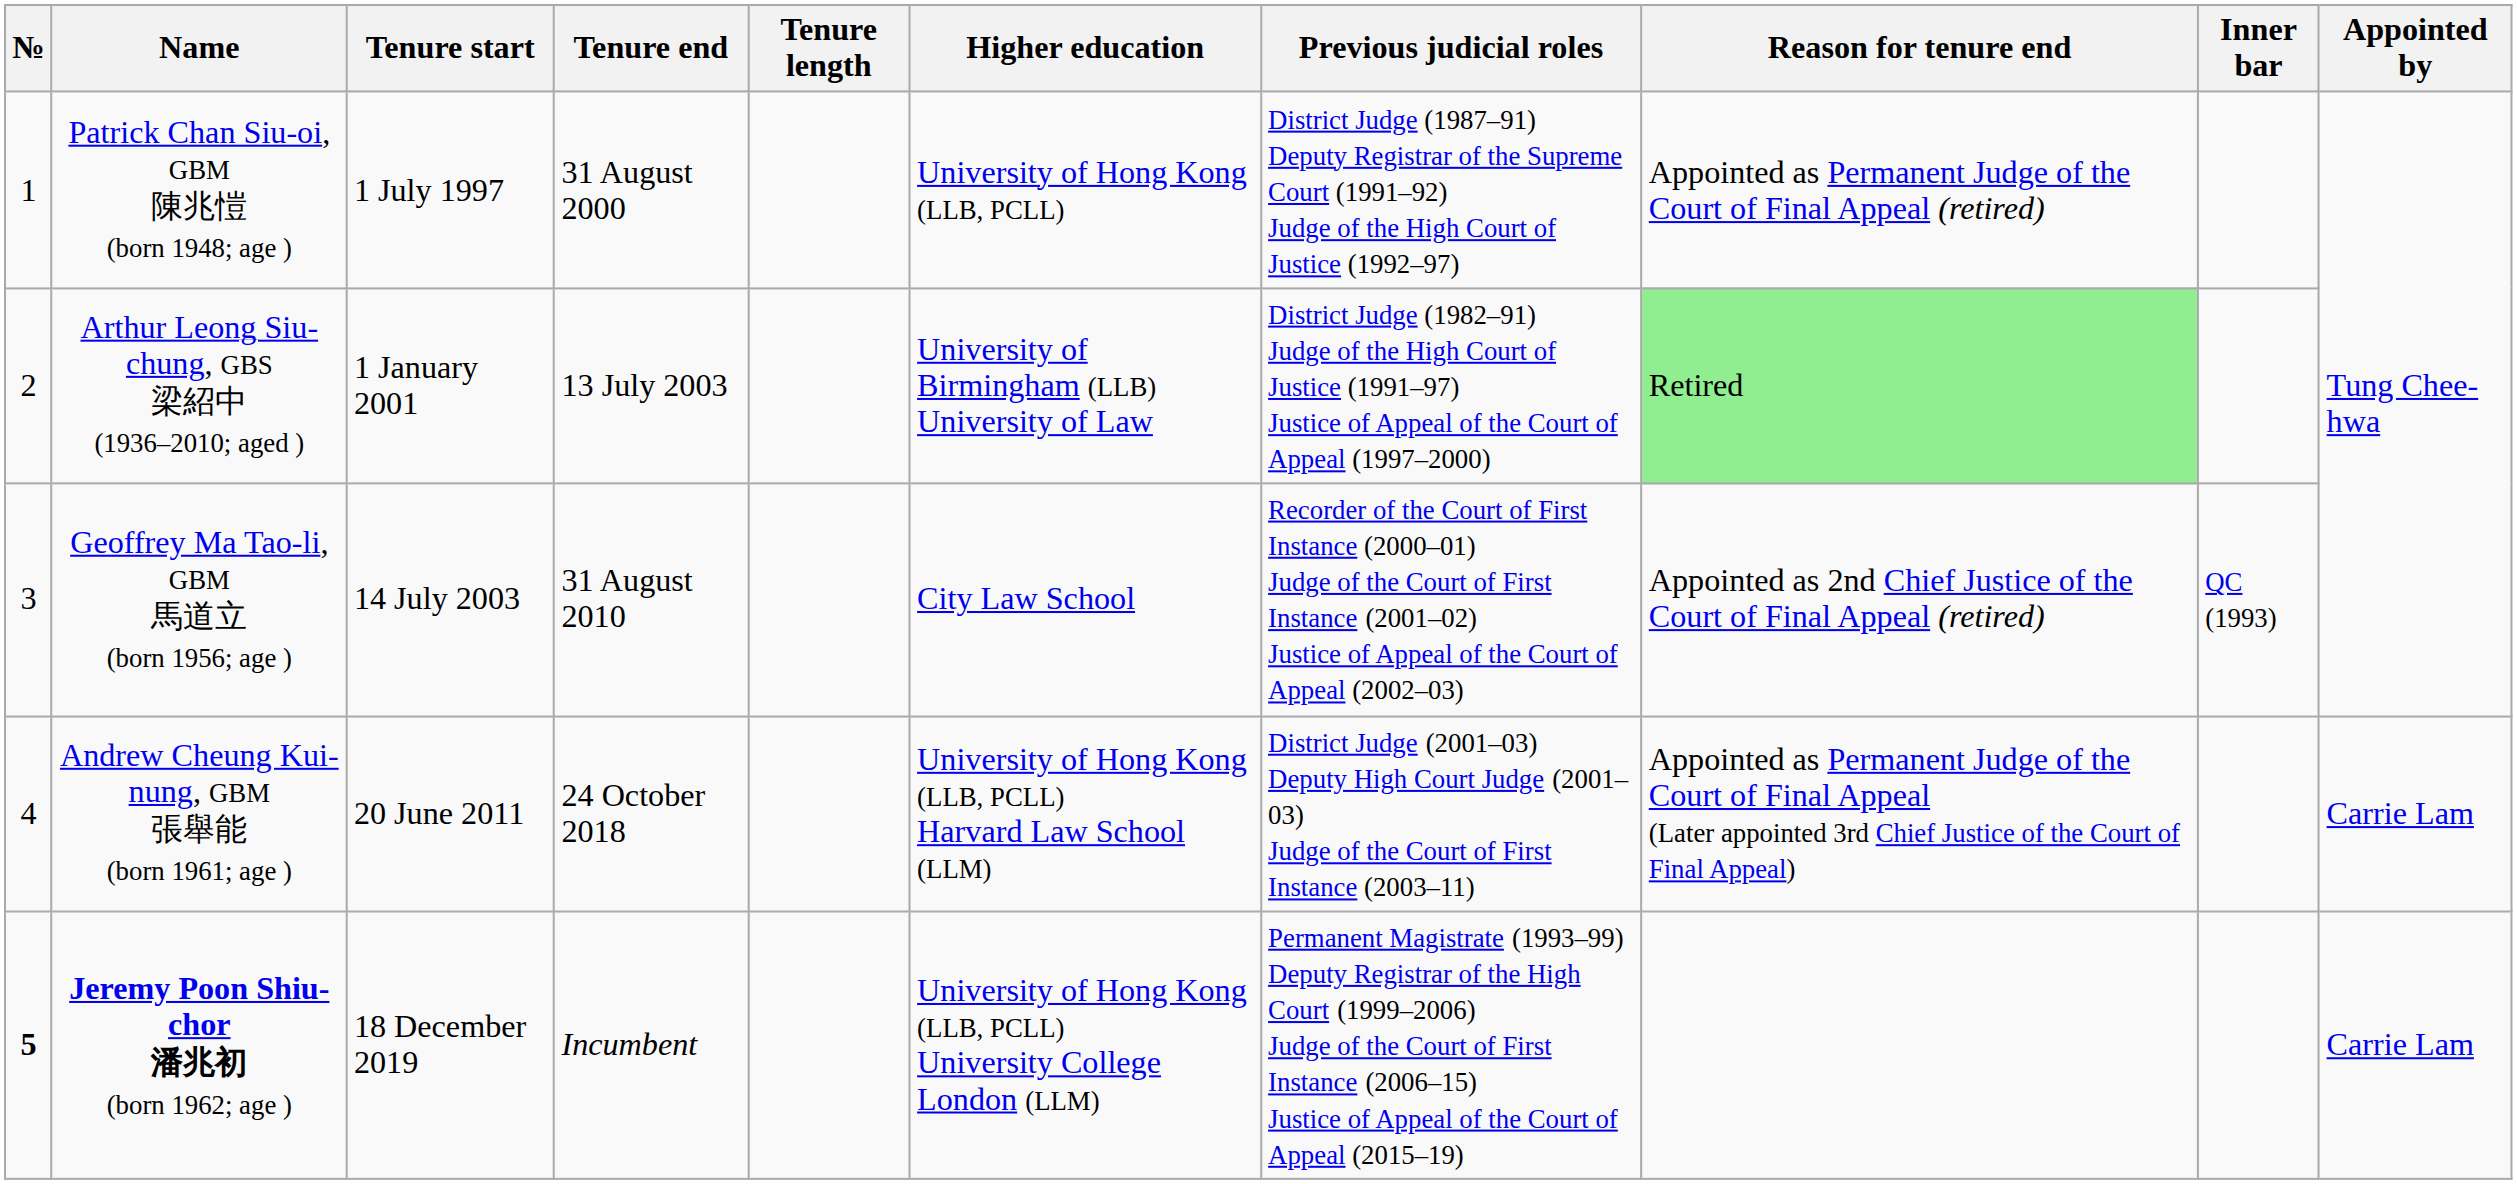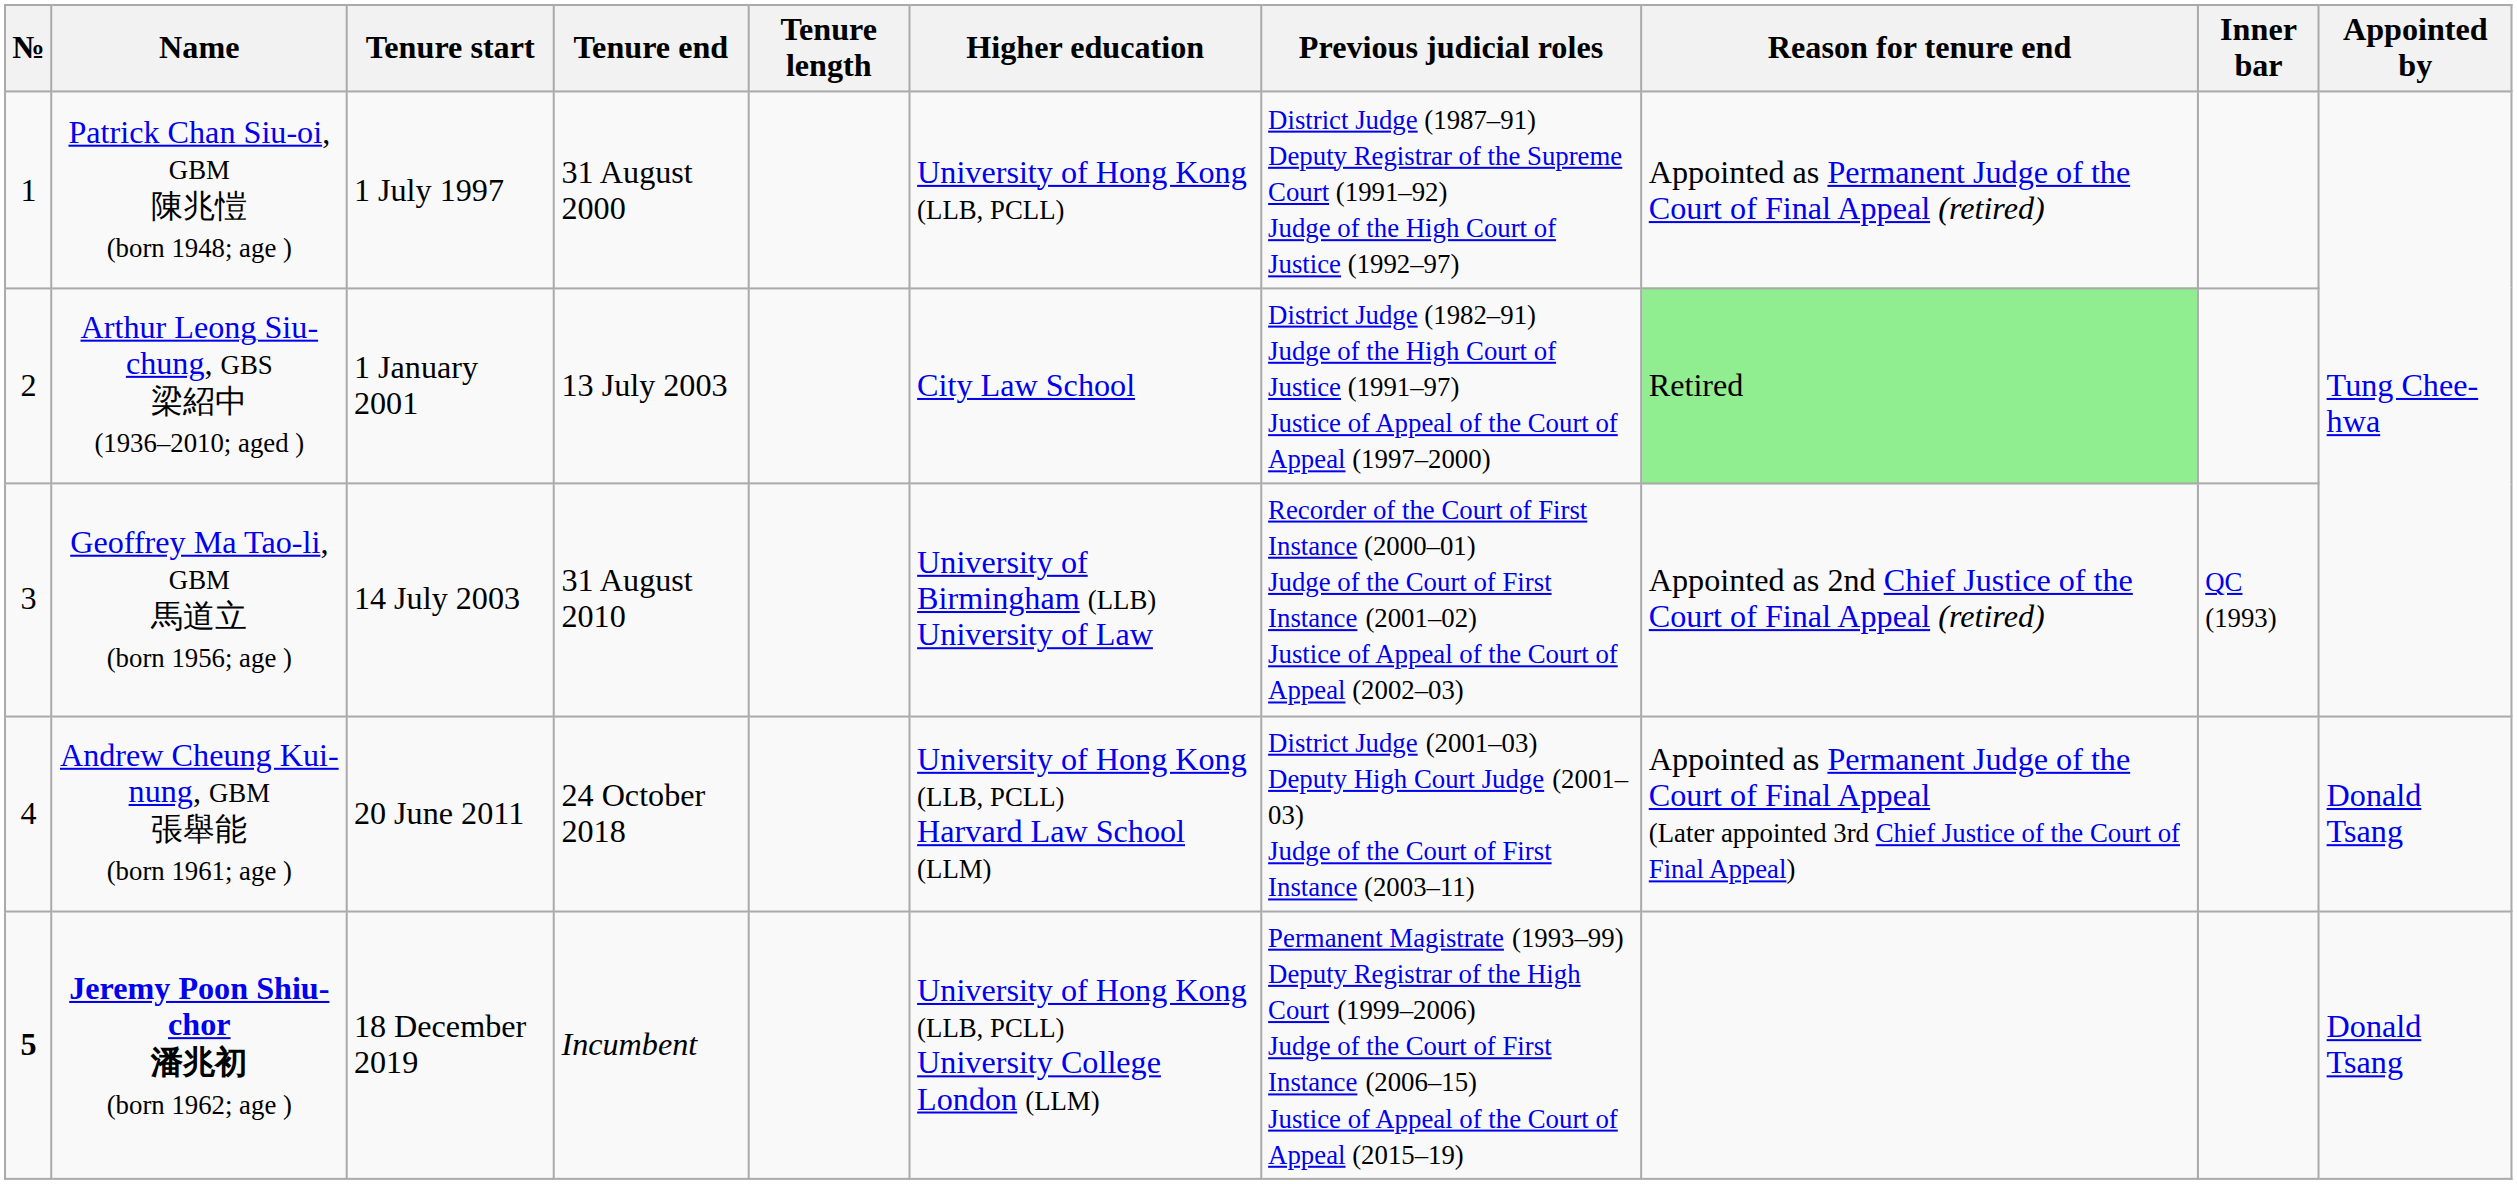Arthur Leong Siu-chung, GBS 梁紹中 (1936–2010; aged ) | Higher education: University of Birmingham (LLB) University of Law -> City Law School
Geoffrey Ma Tao-li, GBM 馬道立 (born 1956; age ) | Higher education: City Law School -> University of Birmingham (LLB) University of Law
Andrew Cheung Kui-nung, GBM 張舉能 (born 1961; age ) | Appointed by: Carrie Lam -> Donald Tsang
Jeremy Poon Shiu-chor 潘兆初 (born 1962; age ) | Appointed by: Carrie Lam -> Donald Tsang
